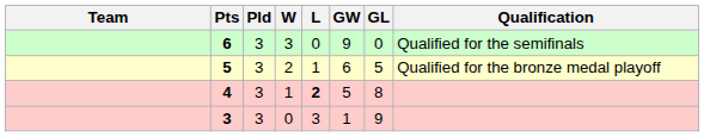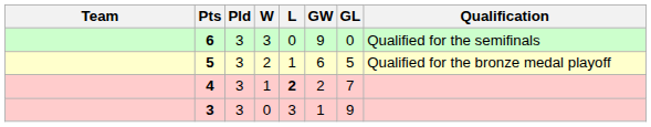4 | GW: 5 -> 2
4 | GL: 8 -> 7
